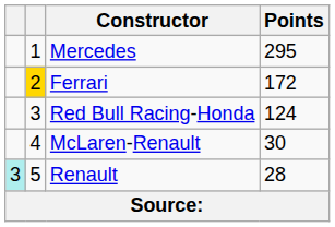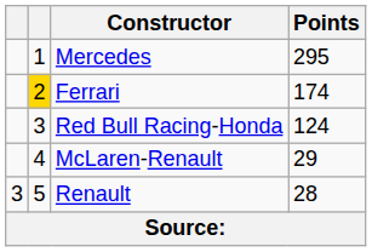Ferrari | Points: 172 -> 174
McLaren-Renault | Points: 30 -> 29
Renault | column 1: paleturquoise background -> no background
